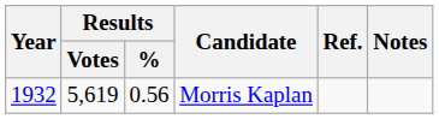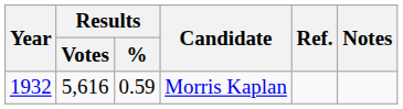Morris Kaplan | Results / Votes: 5,619 -> 5,616
Morris Kaplan | Results / %: 0.56 -> 0.59
